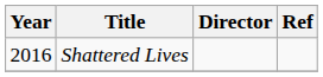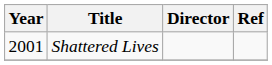Shattered Lives | Year: 2016 -> 2001
